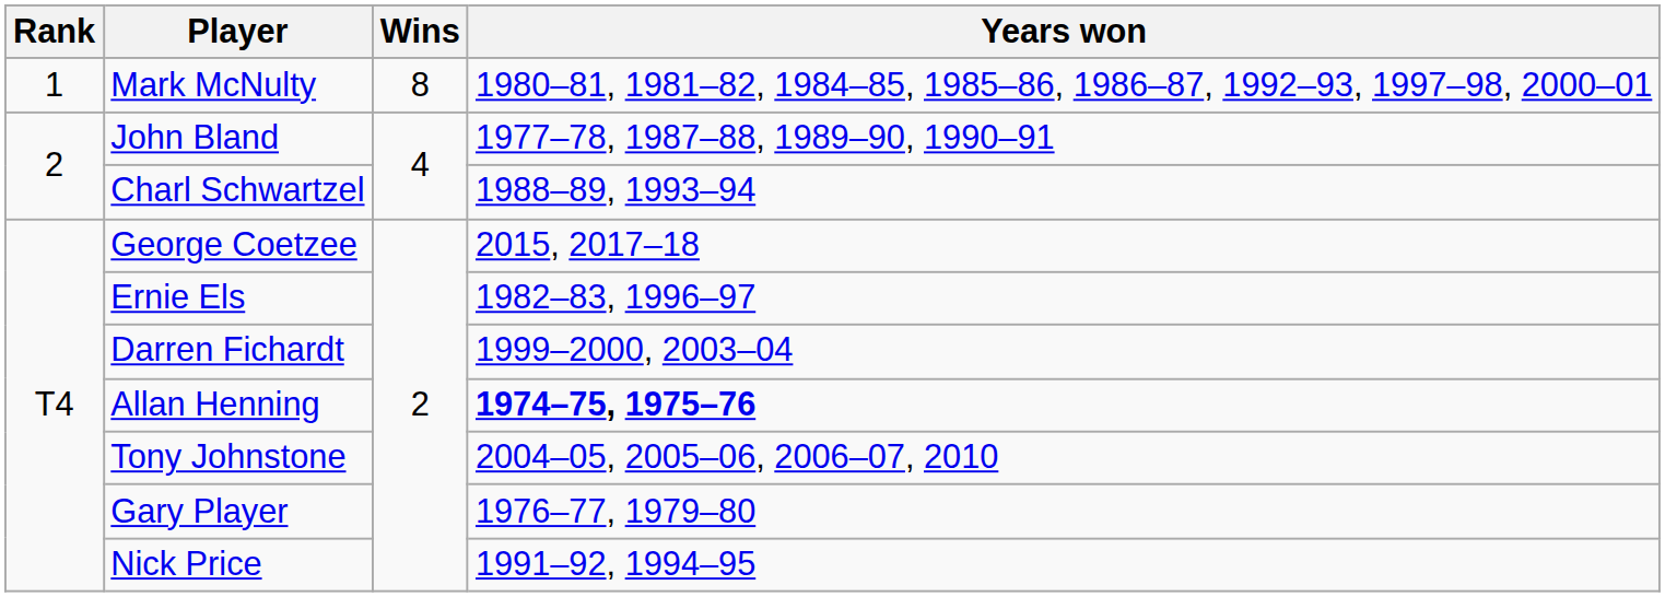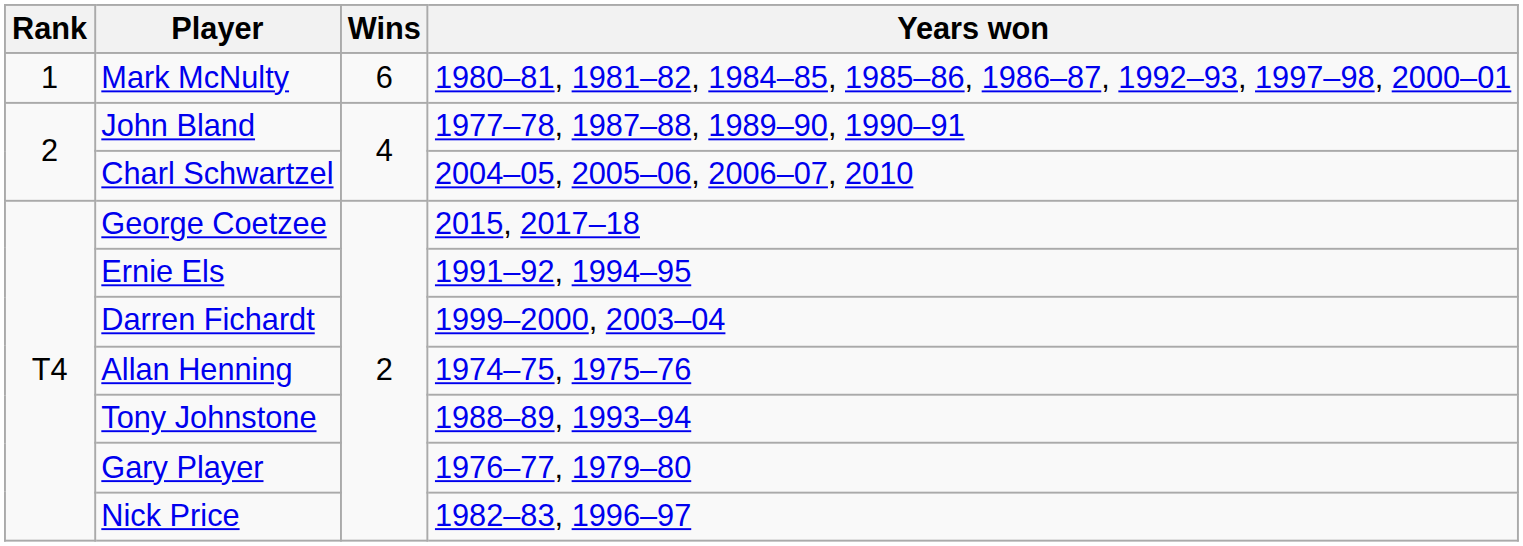Mark McNulty | Wins: 8 -> 6
Charl Schwartzel | Years won: 1988–89, 1993–94 -> 2004–05, 2005–06, 2006–07, 2010
Ernie Els | Years won: 1982–83, 1996–97 -> 1991–92, 1994–95
Allan Henning | Years won: bold -> normal
Tony Johnstone | Years won: 2004–05, 2005–06, 2006–07, 2010 -> 1988–89, 1993–94
Nick Price | Years won: 1991–92, 1994–95 -> 1982–83, 1996–97
